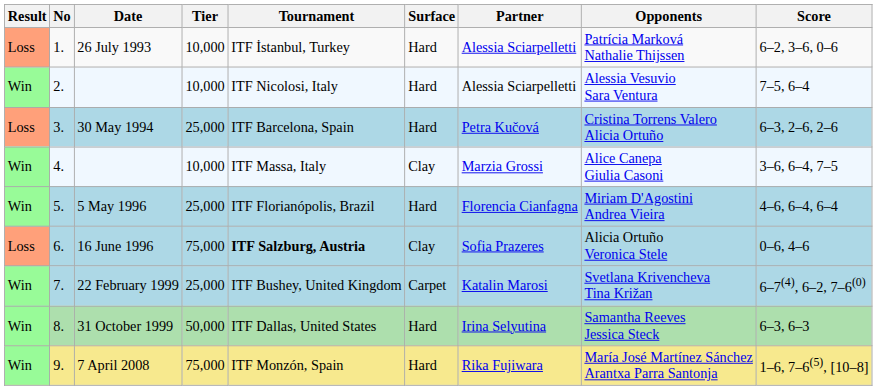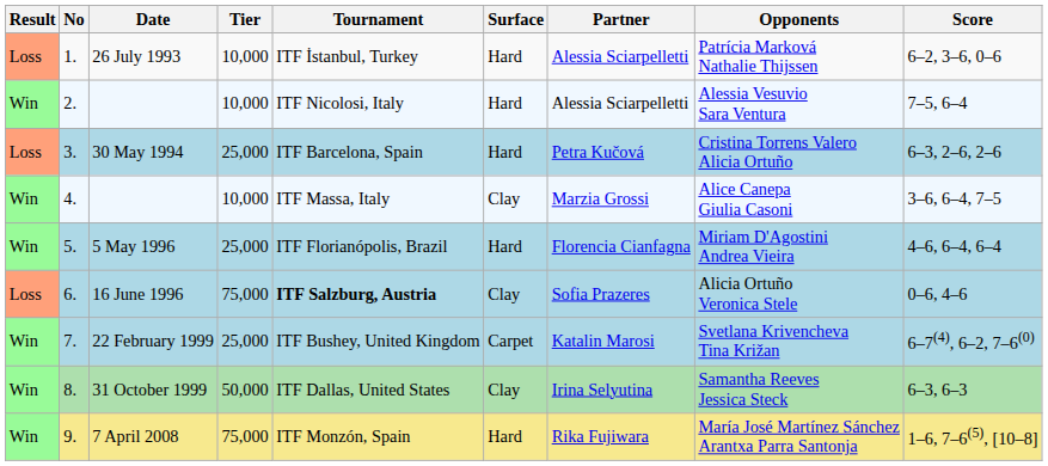8. | Surface: Hard -> Clay
